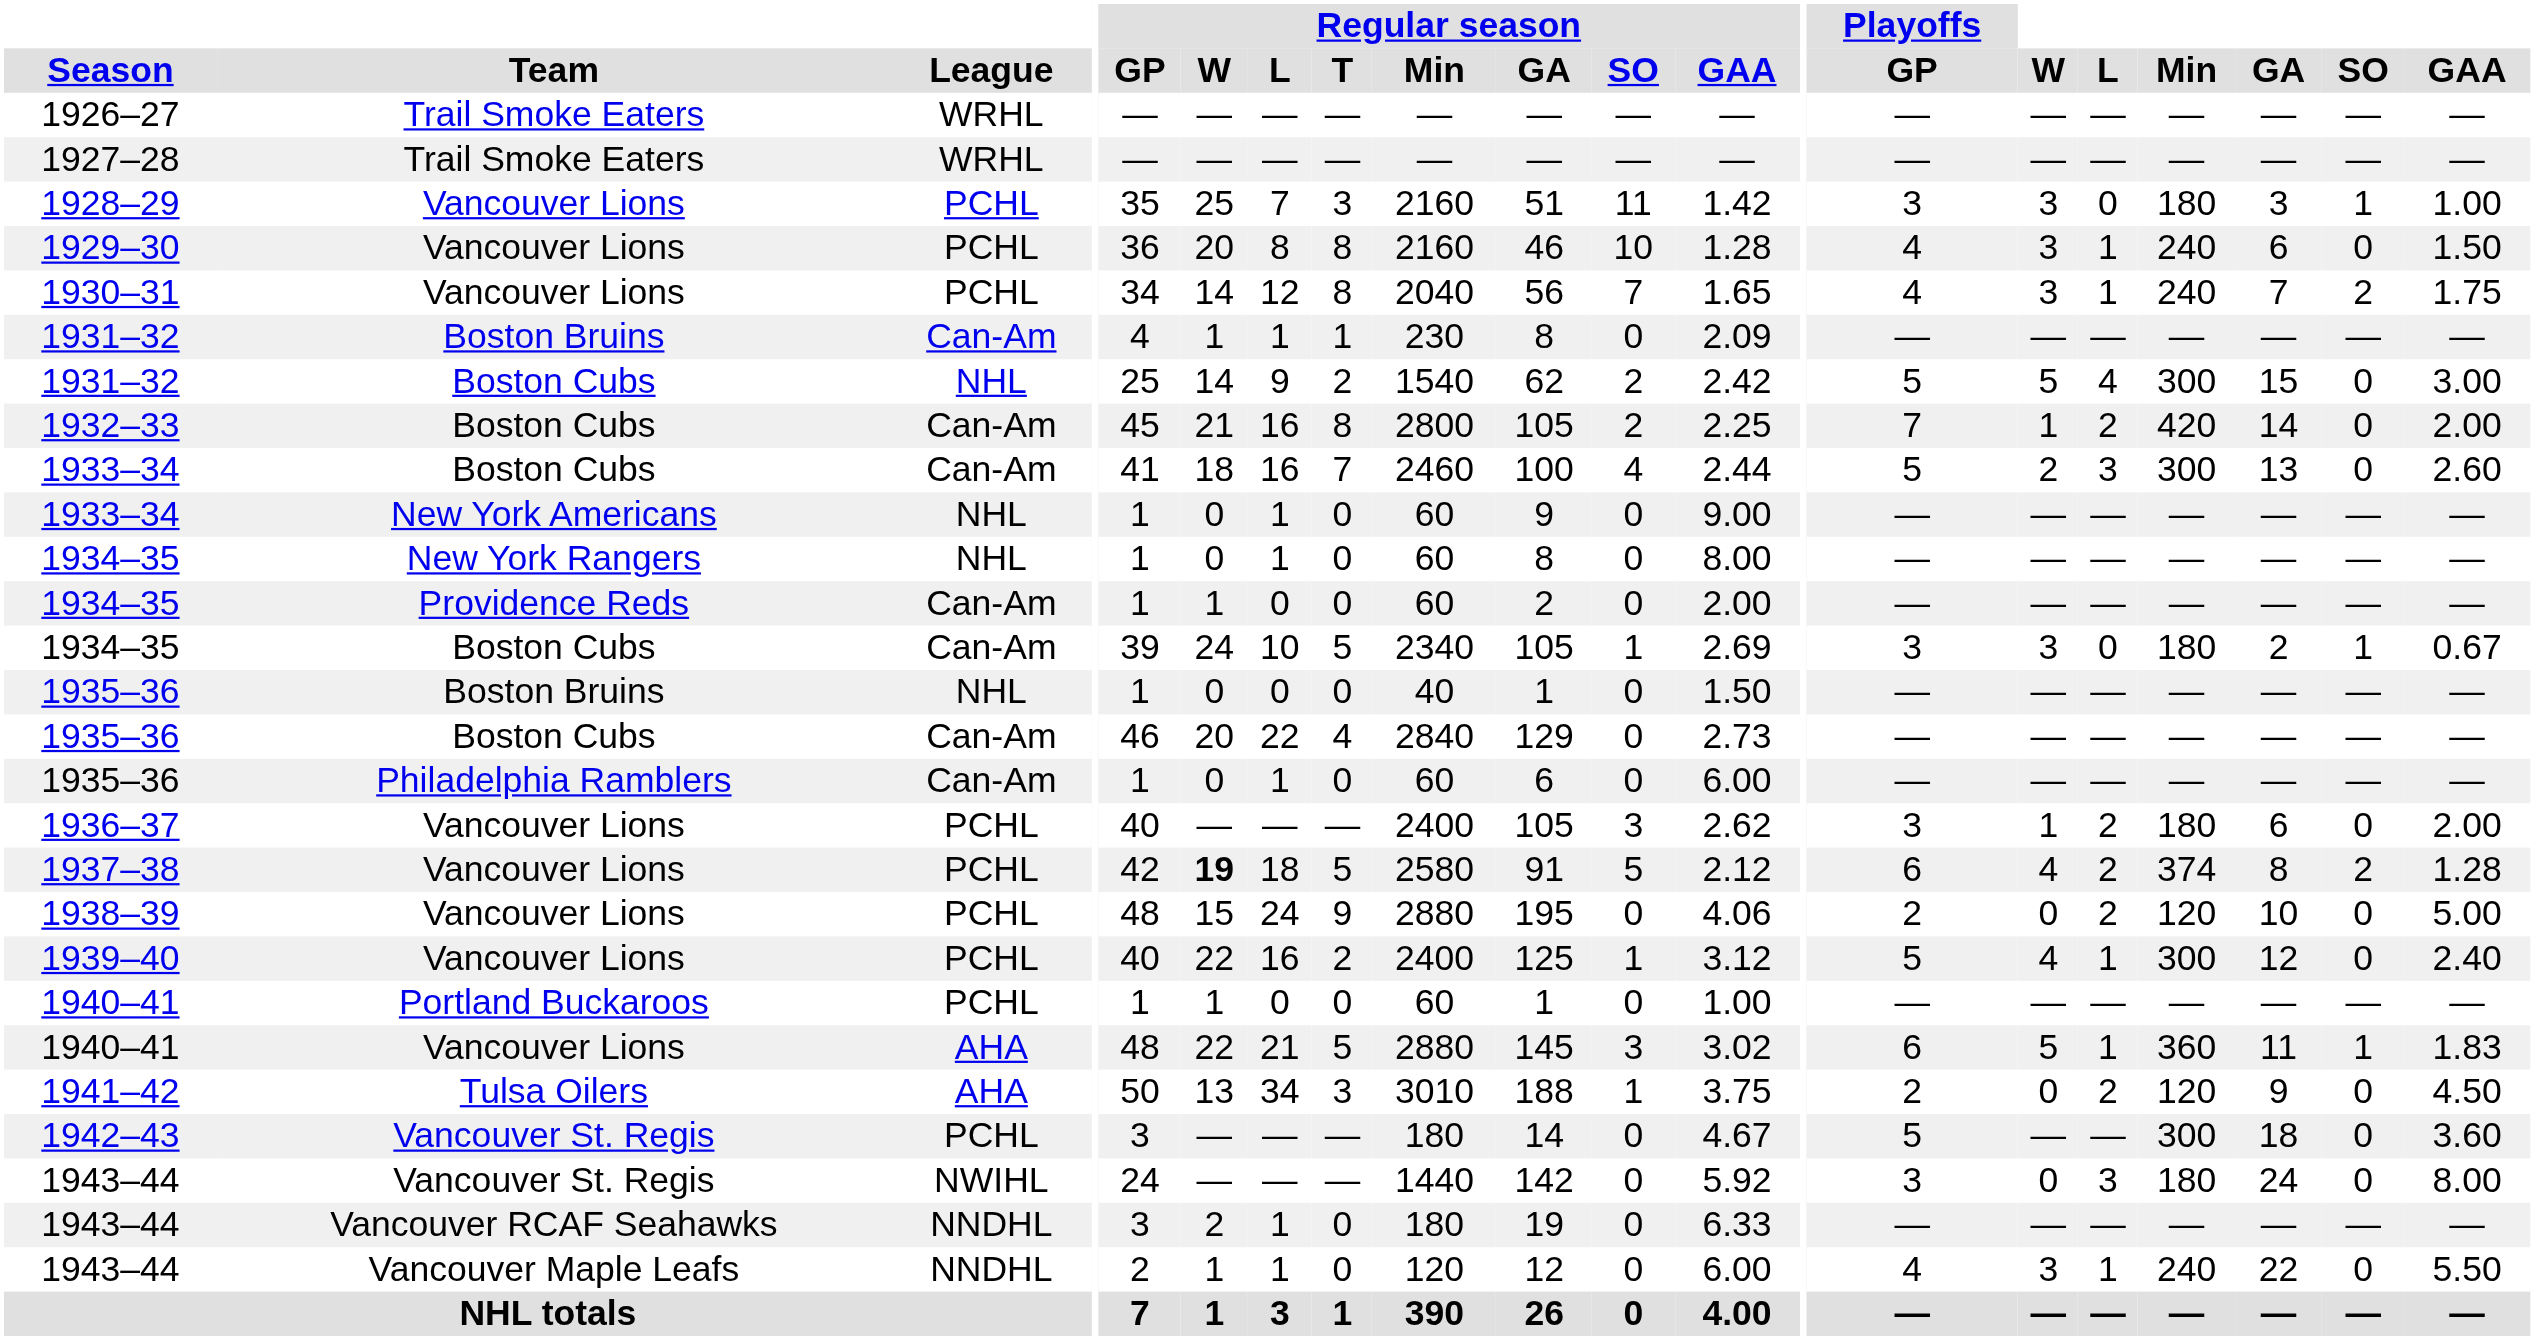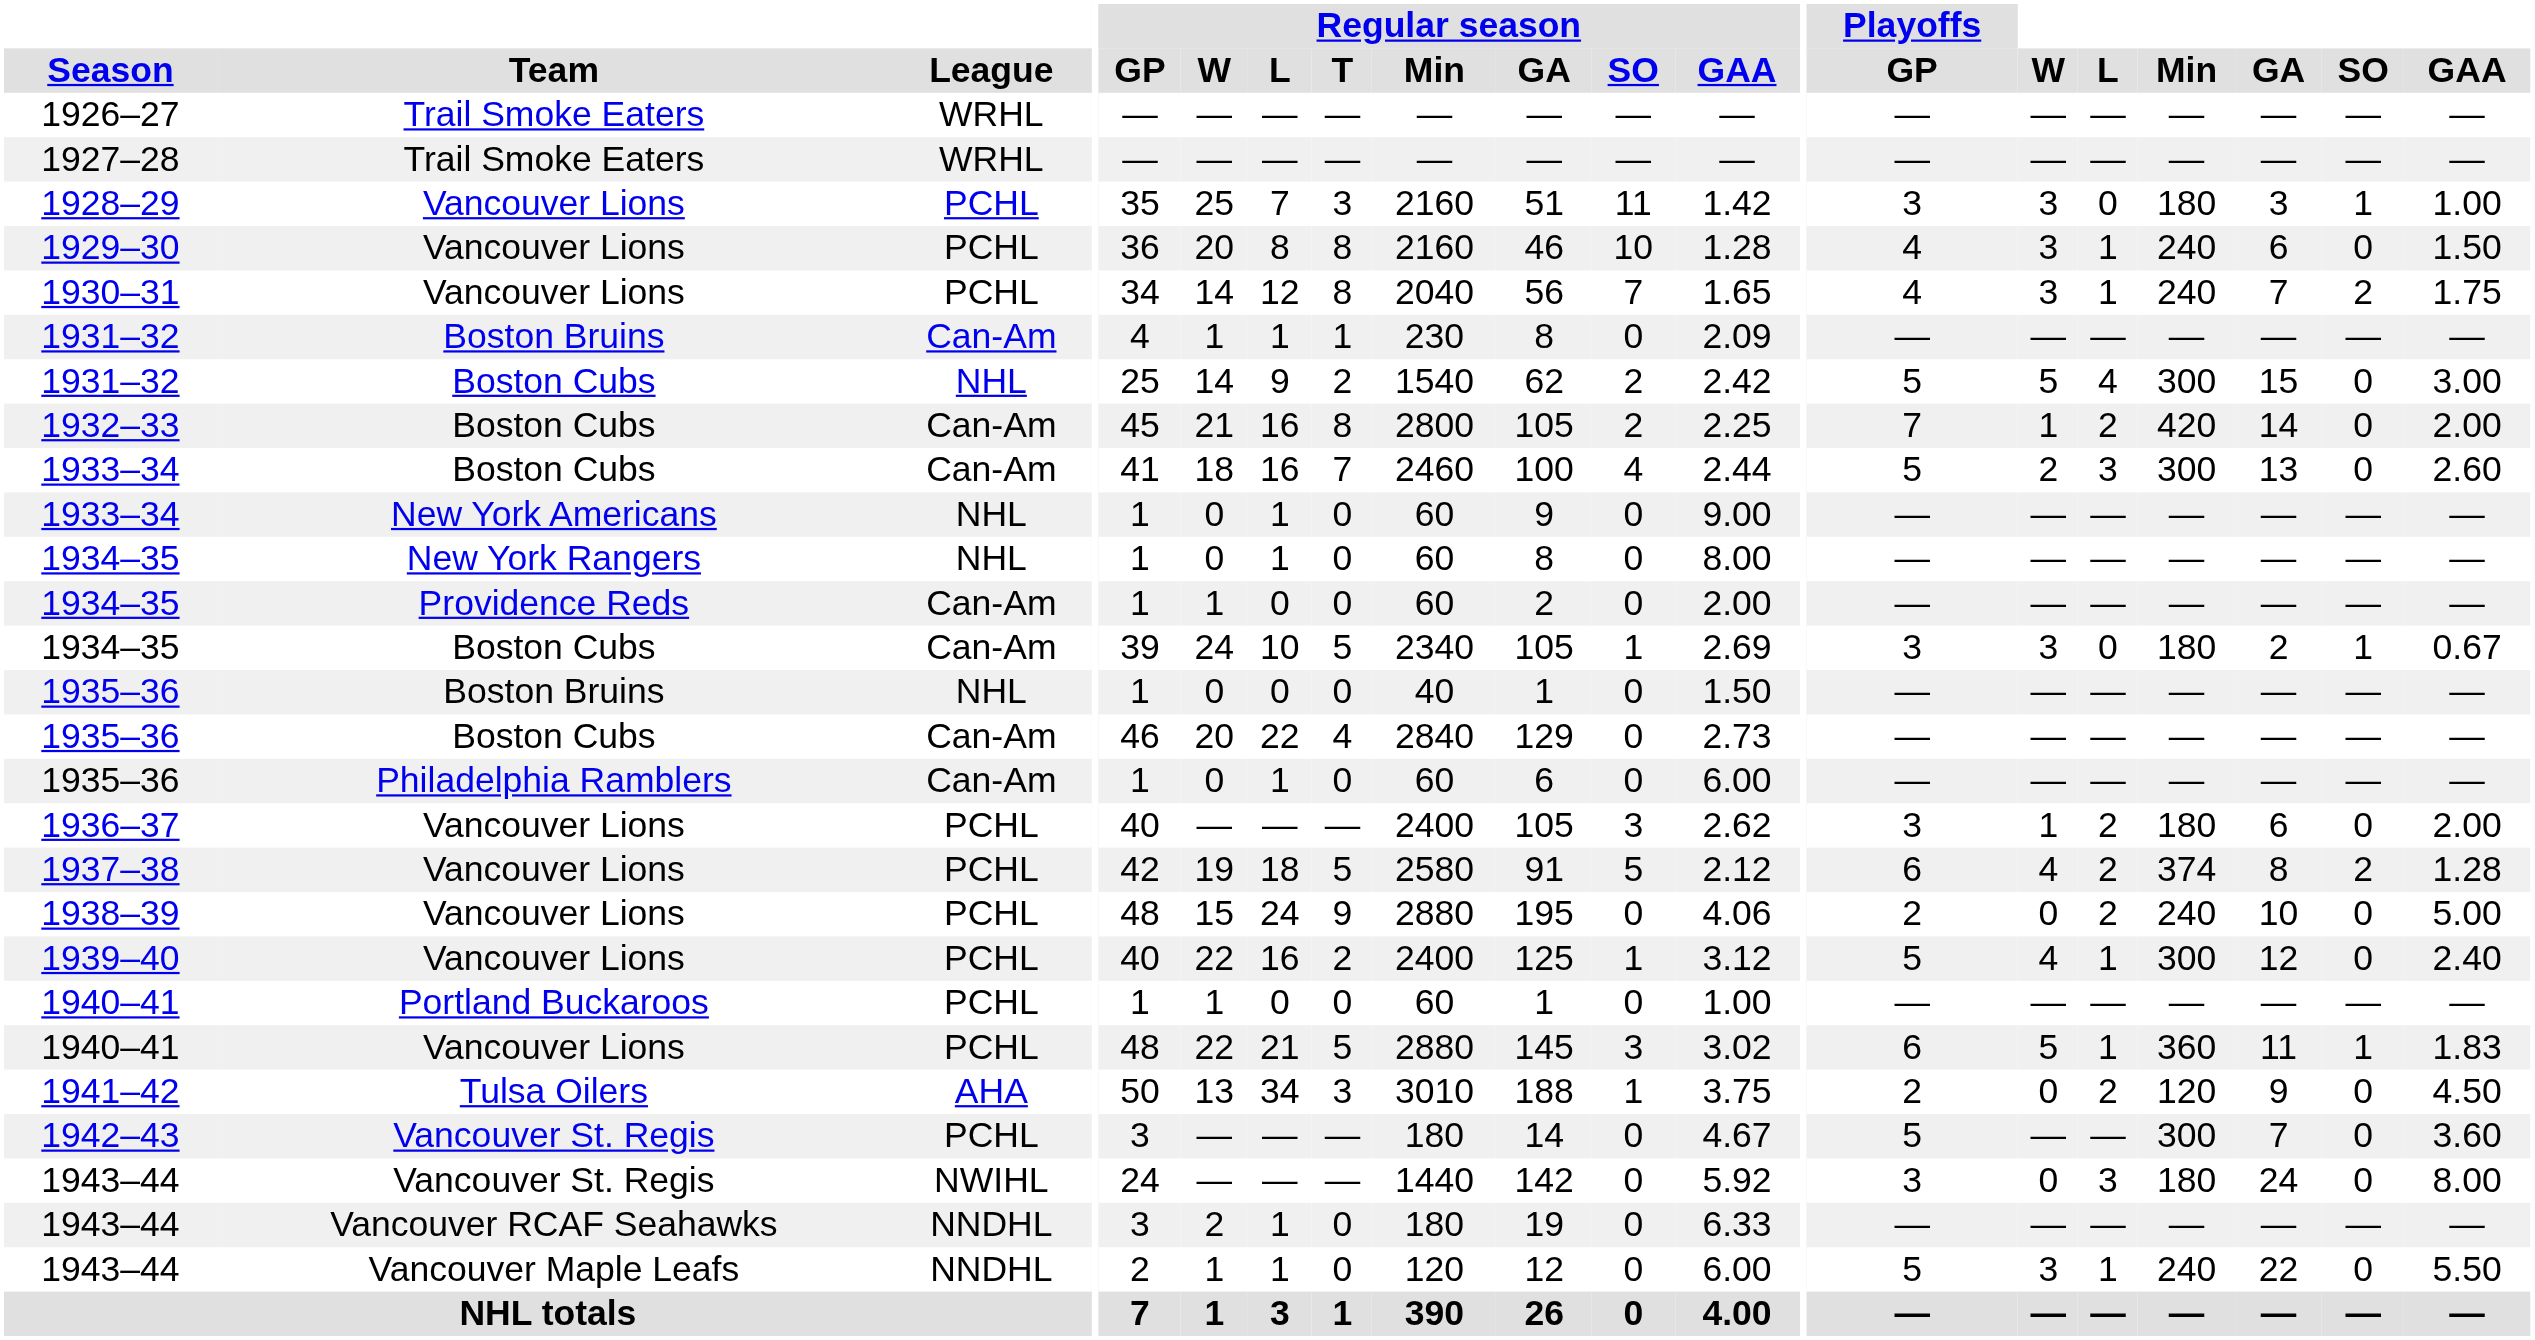1937–38 | Regular season / W: bold -> normal
1938–39 | Min: 120 -> 240
1940–41 / Vancouver Lions | League: AHA -> PCHL
1942–43 | GA: 18 -> 7
1943–44 / Vancouver Maple Leafs | Playoffs / GP: 4 -> 5
